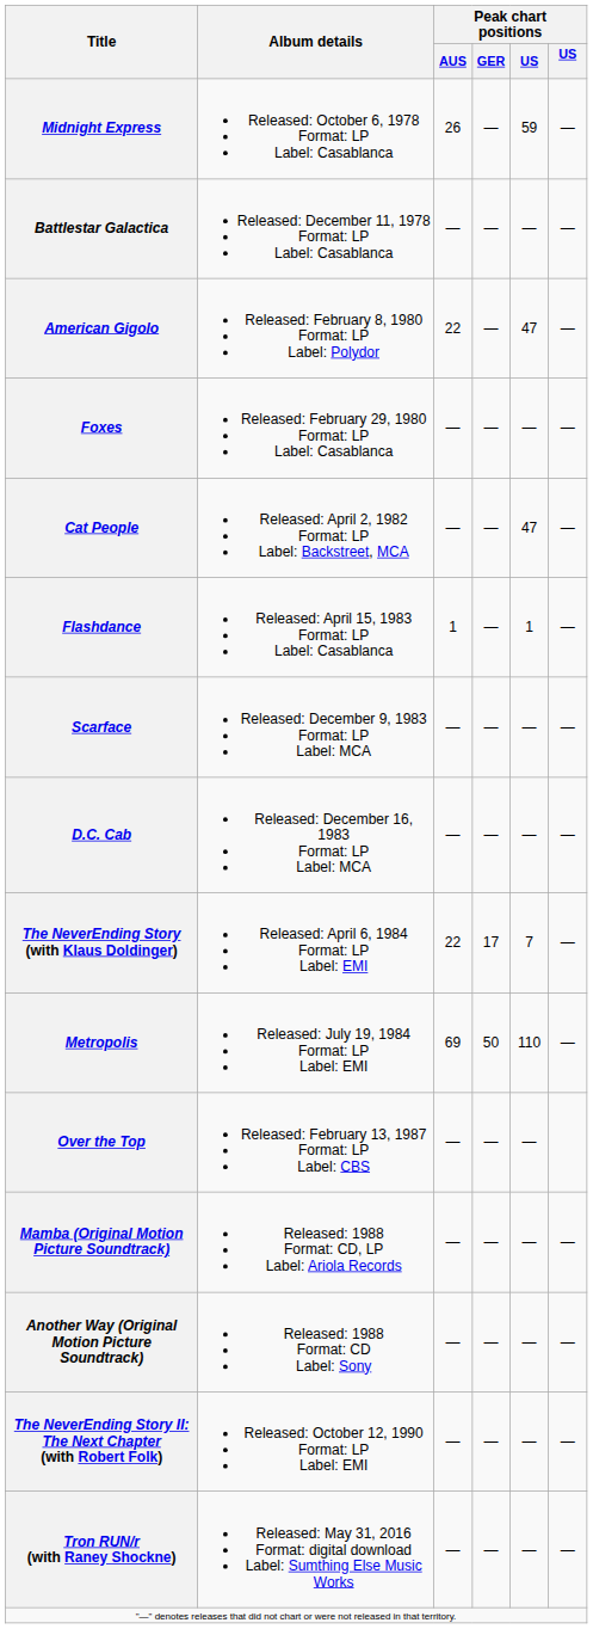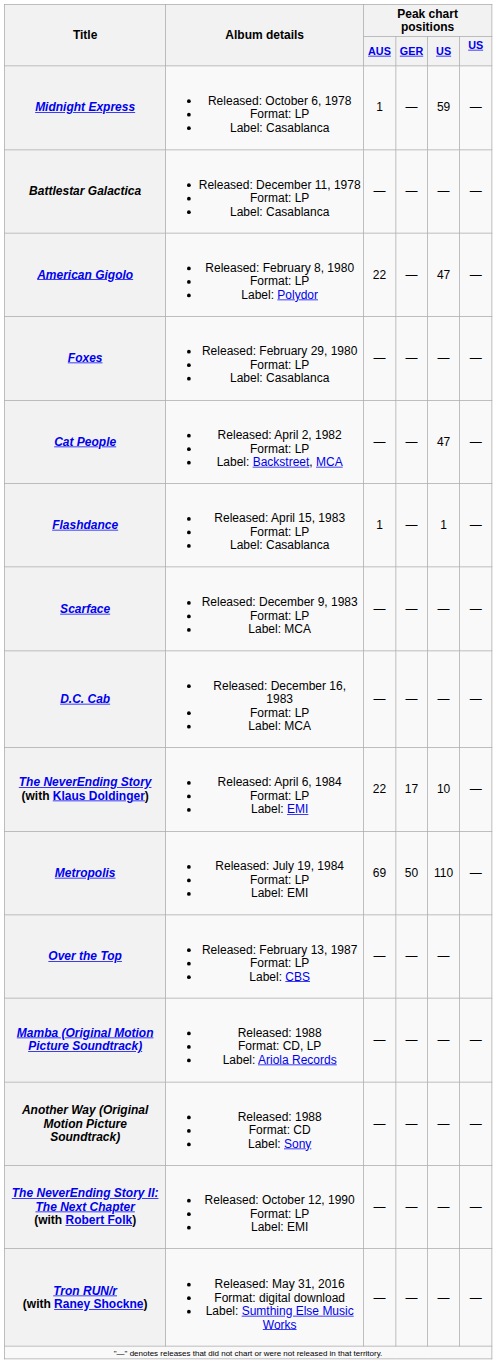Midnight Express | Peak chart positions / AUS: 26 -> 1
The NeverEnding Story (with Klaus Doldinger) | column 5: 7 -> 10
